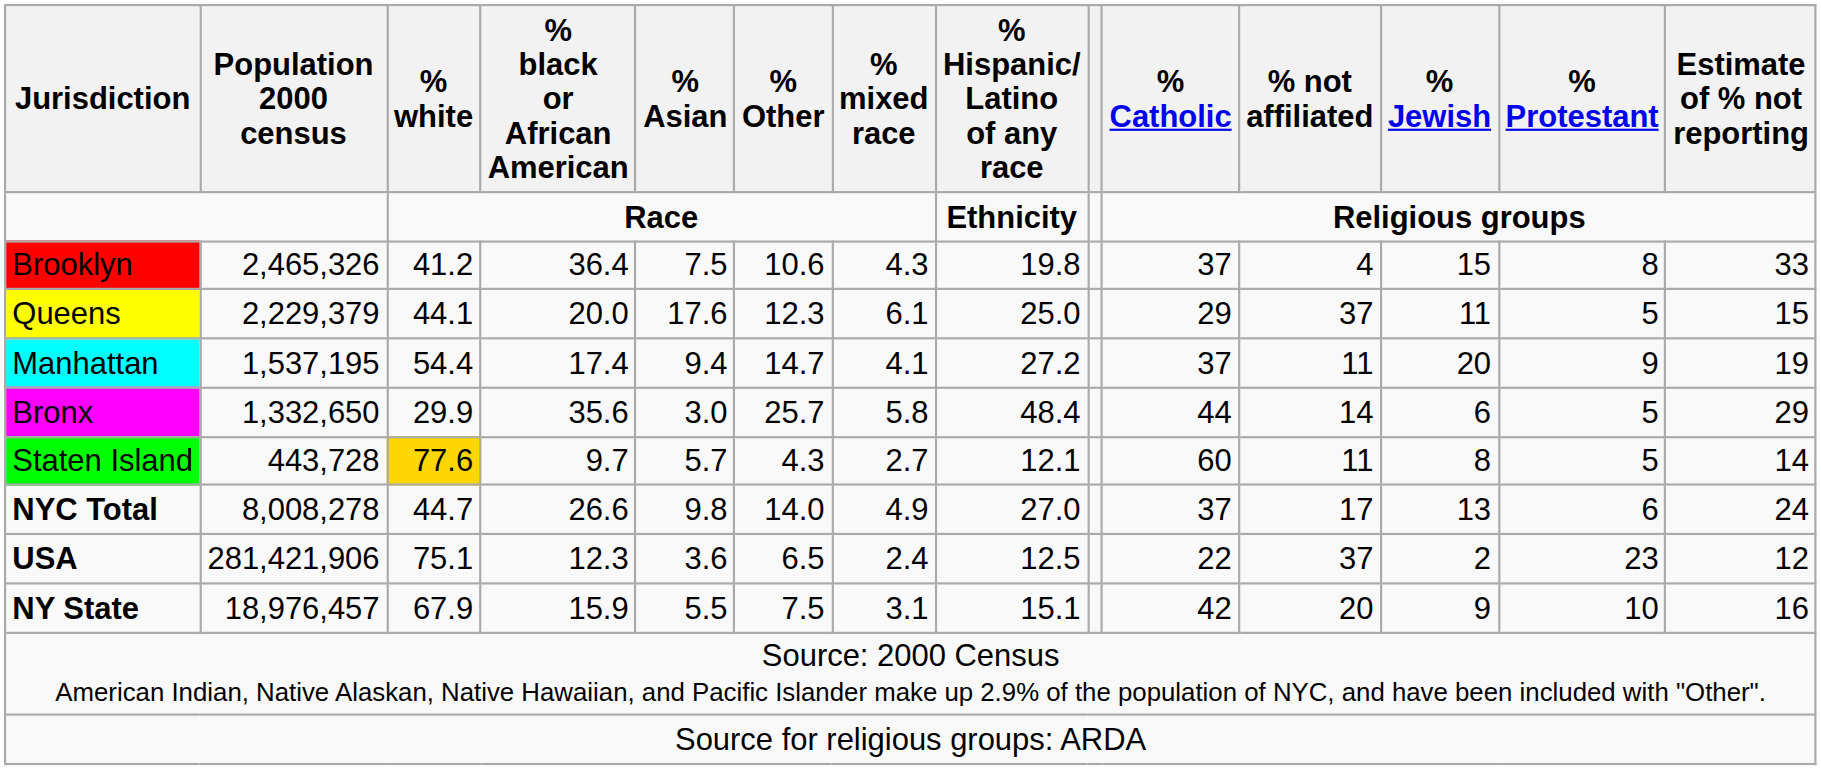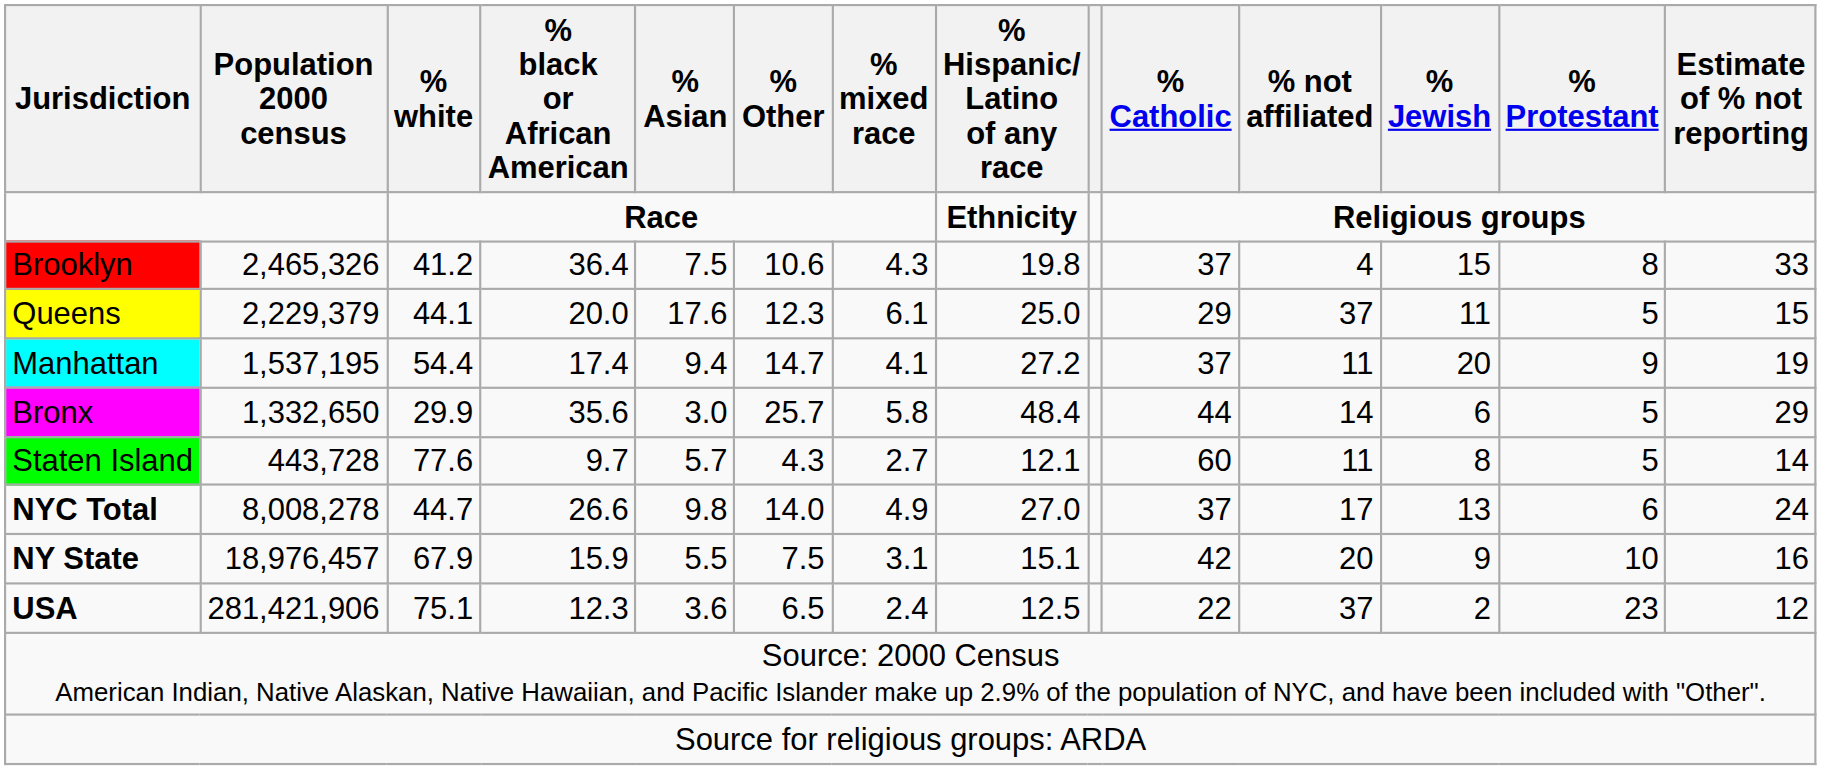Staten Island | % white: gold background -> no background
rows swapped: NY State <-> USA
